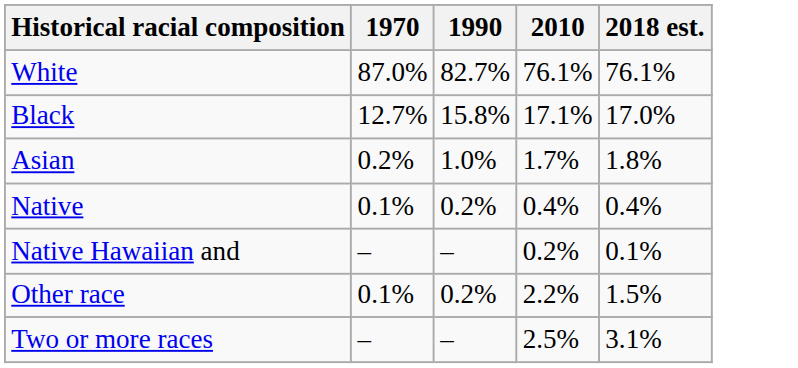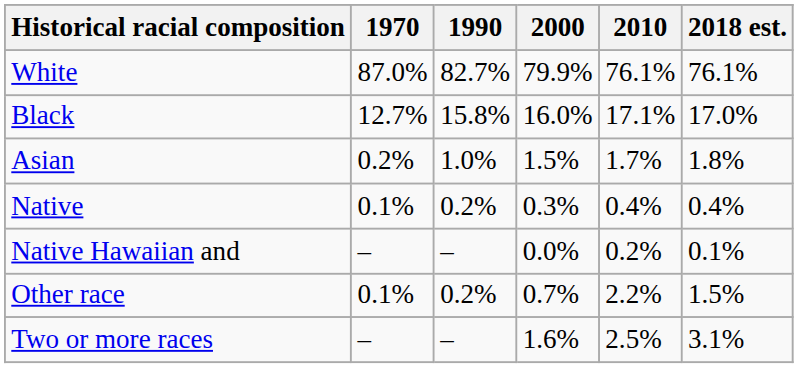+ column: 2000 | 79.9% | 16.0% | 1.5% | 0.3% | 0.0% | 0.7% | 1.6%
